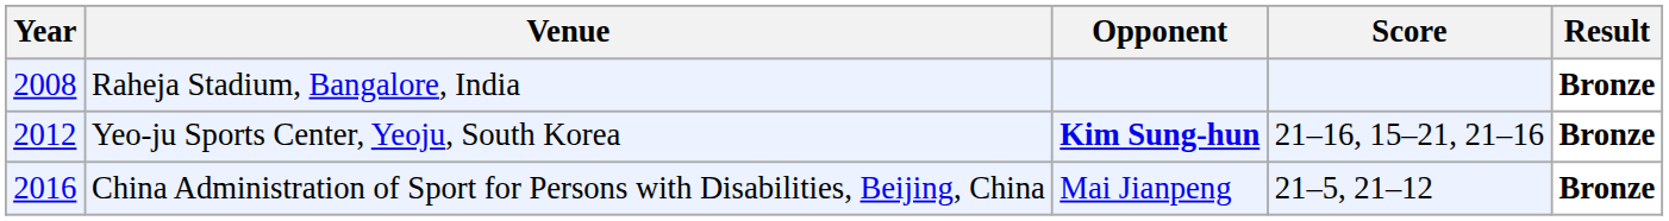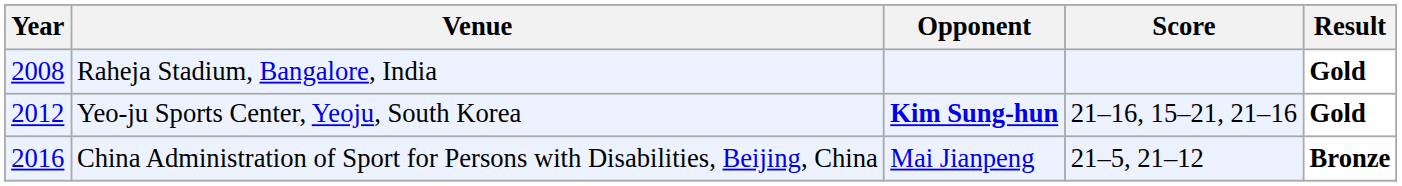Raheja Stadium, Bangalore, India | Result: Bronze -> Gold
Yeo-ju Sports Center, Yeoju, South Korea | Result: Bronze -> Gold
